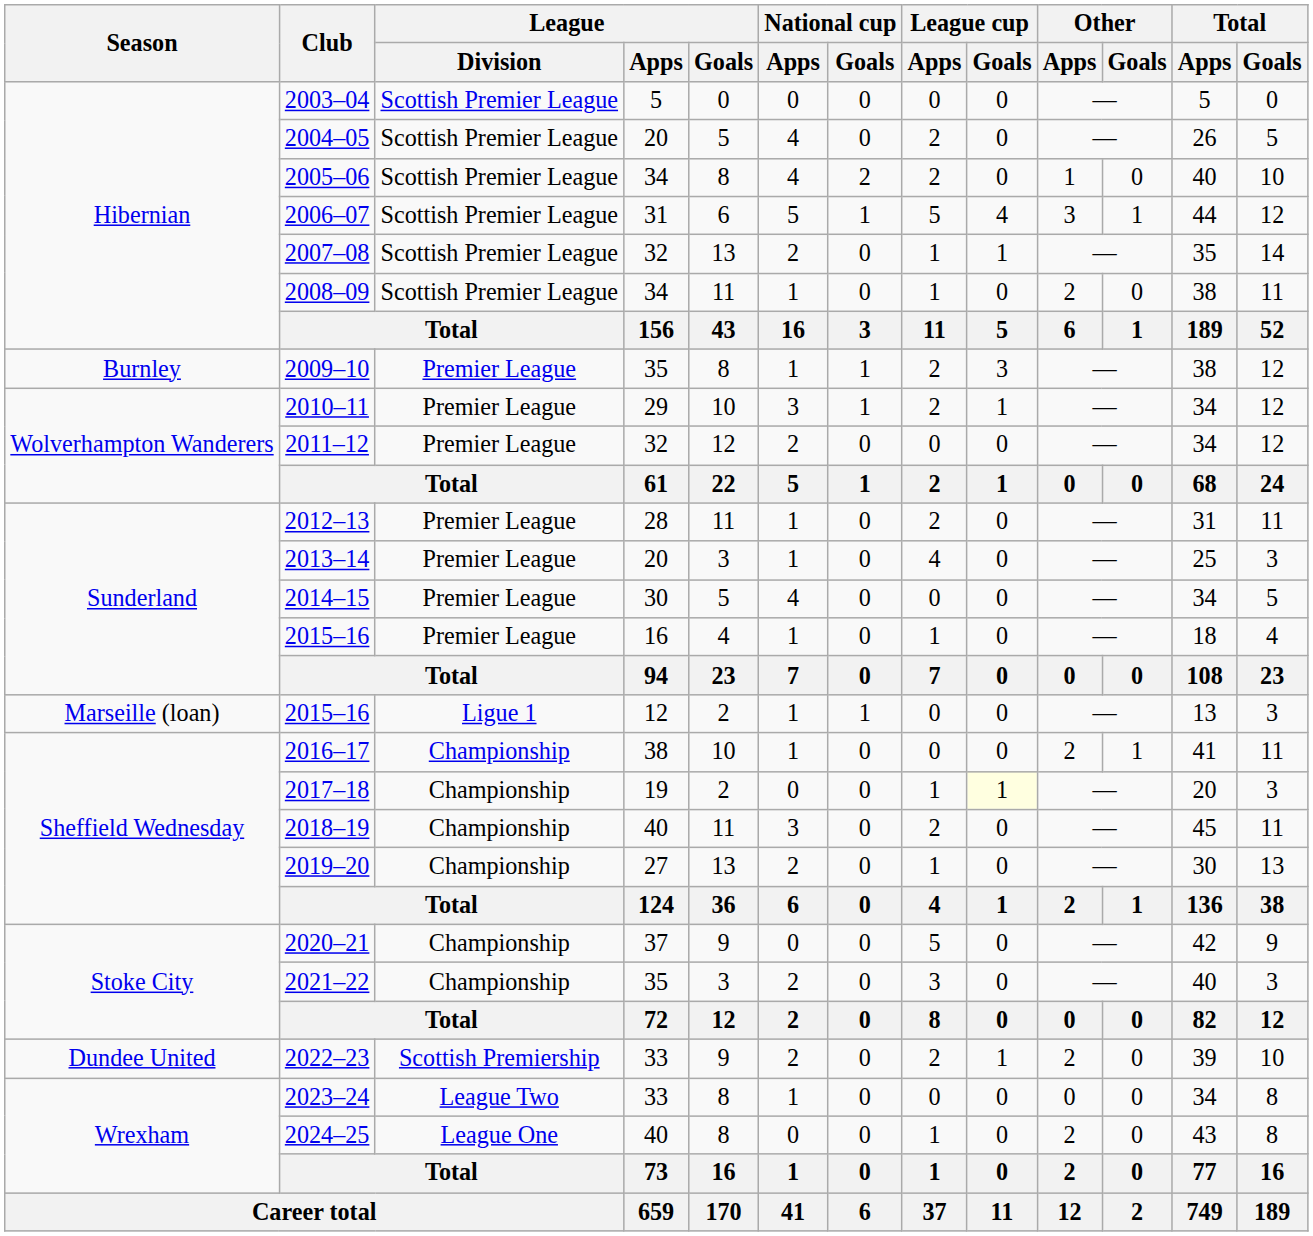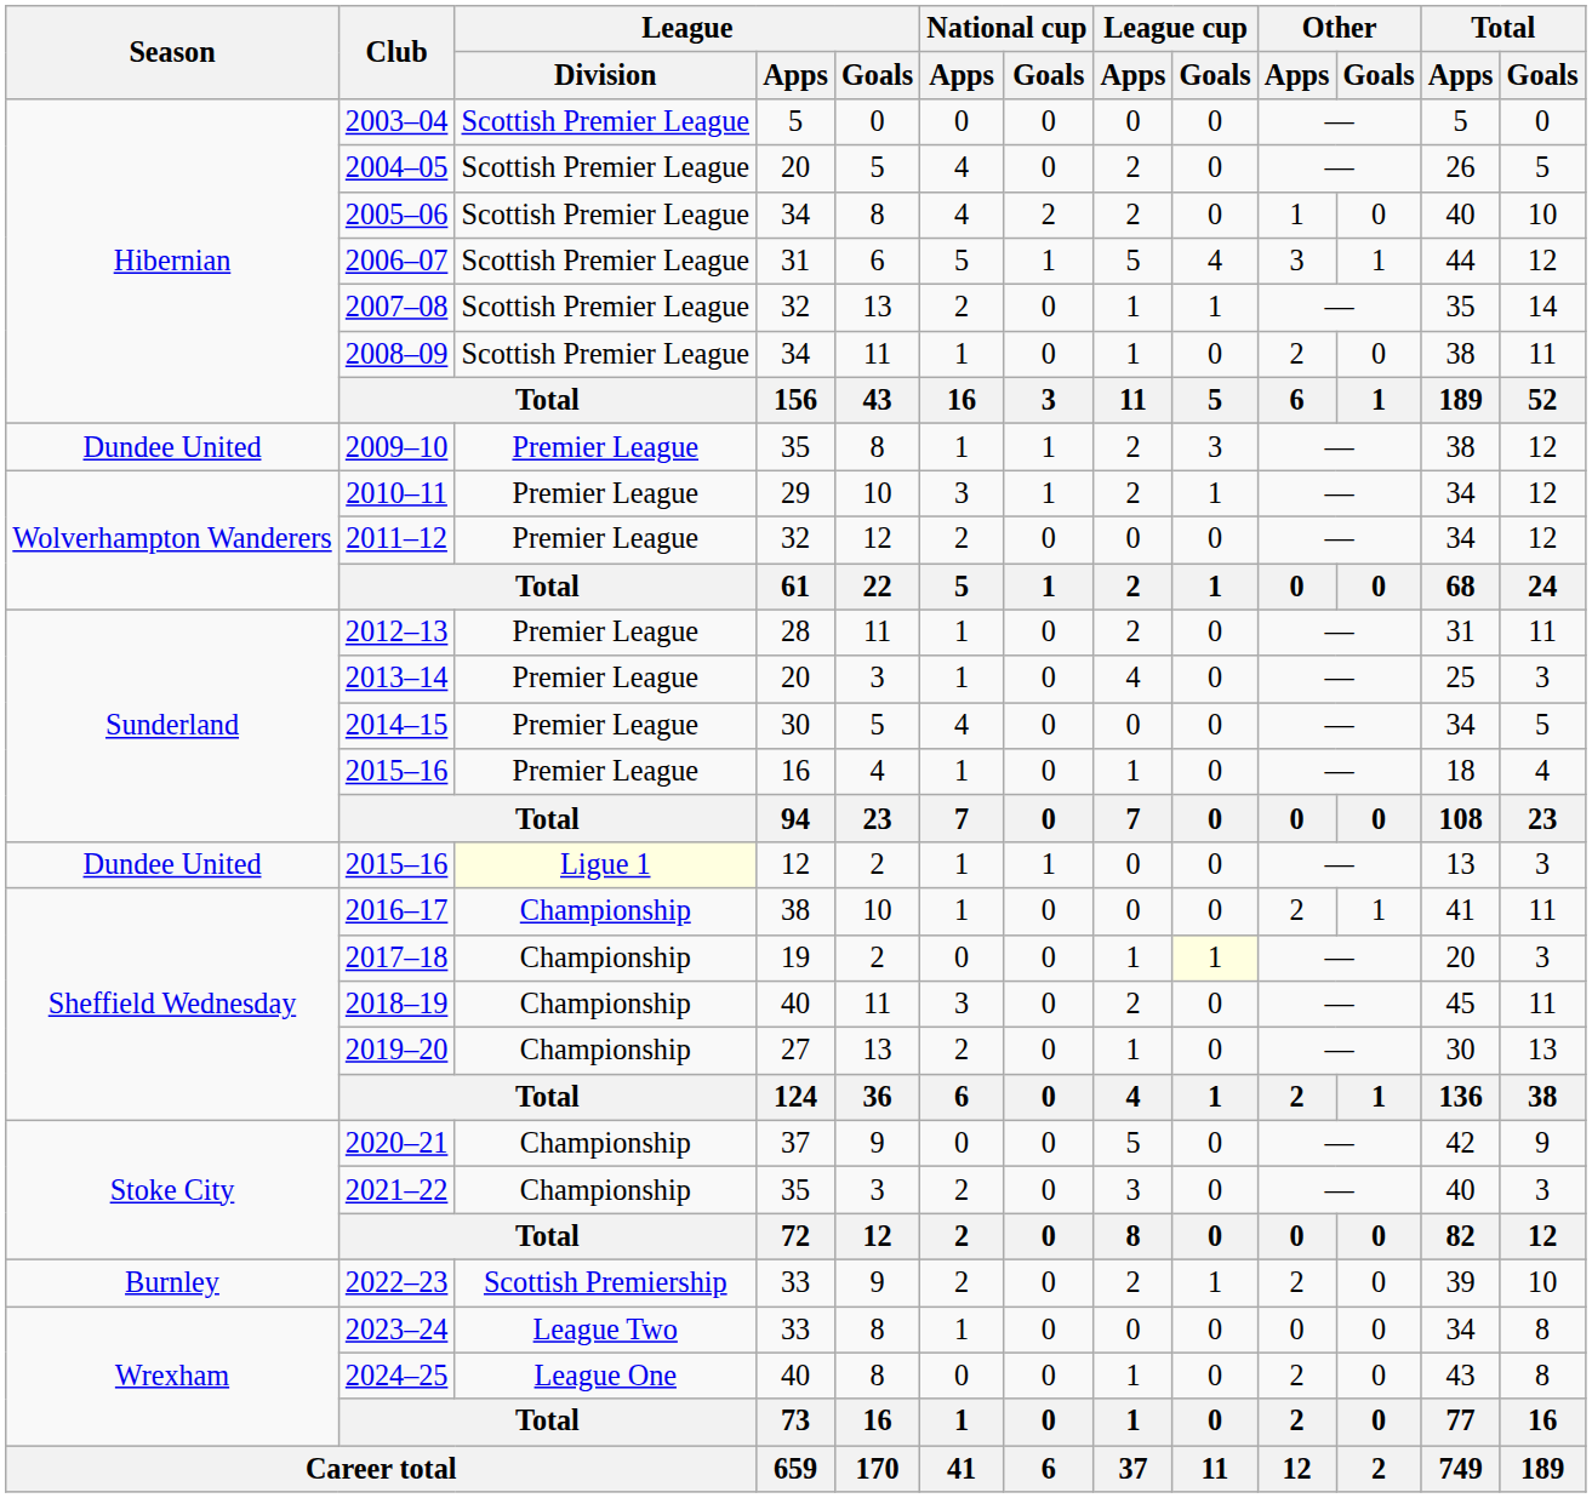2009–10 | Season: Burnley -> Dundee United
2015–16 / 12 | Season: Marseille (loan) -> Dundee United
2015–16 / 12 | League / Division: no background -> lightyellow background
2022–23 | Season: Dundee United -> Burnley
